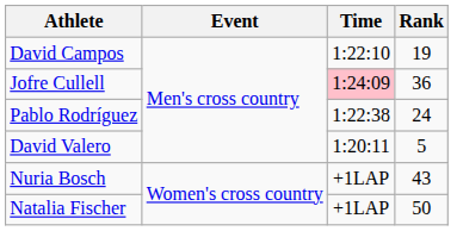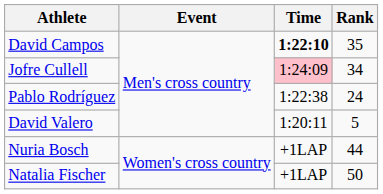David Campos | Time: normal -> bold
David Campos | Rank: 19 -> 35
Jofre Cullell | Rank: 36 -> 34
Nuria Bosch | Rank: 43 -> 44
